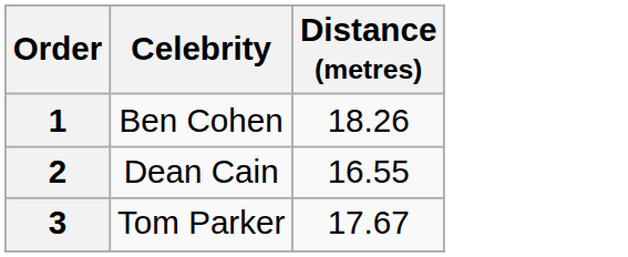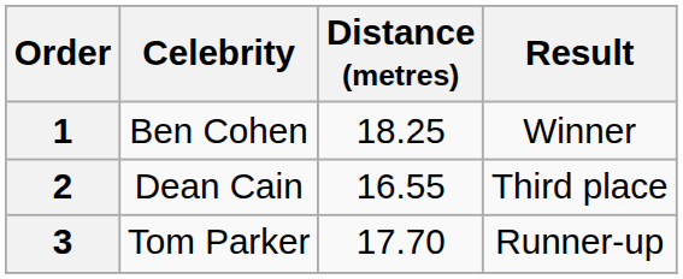+ column: Result | Winner | Third place | Runner-up
1 | Distance (metres): 18.26 -> 18.25
3 | Distance (metres): 17.67 -> 17.70
